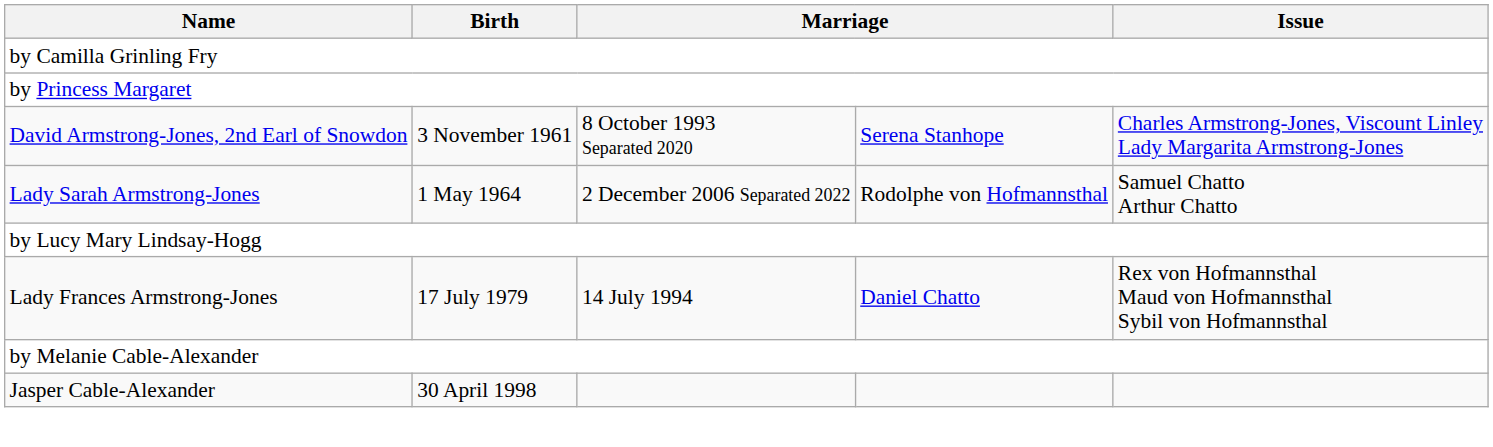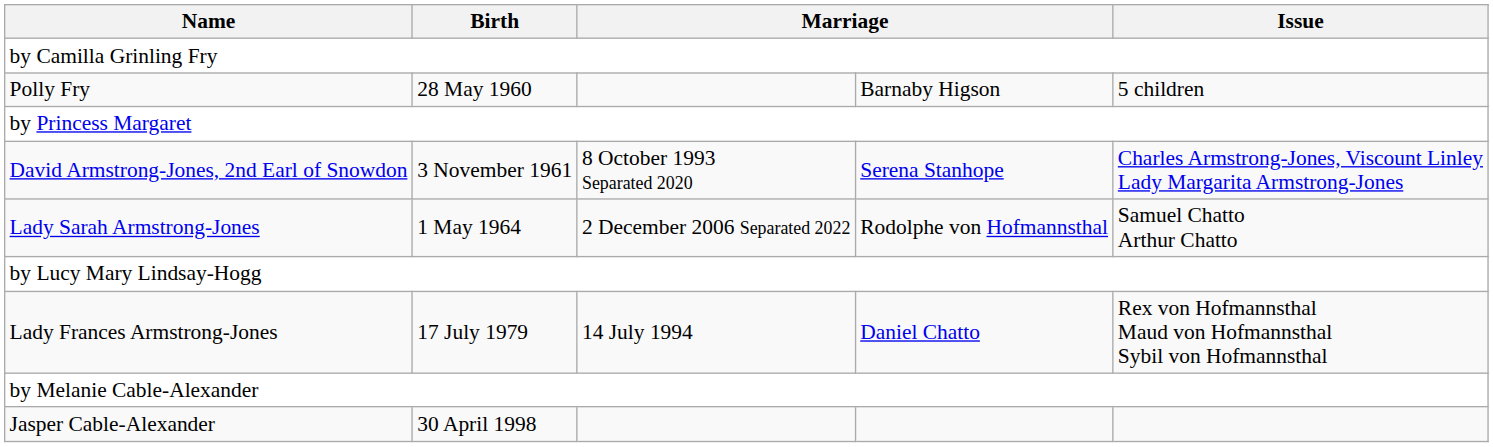+ row: Polly Fry | 28 May 1960 | Barnaby Higson | 5 children
